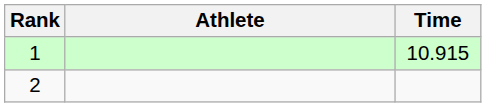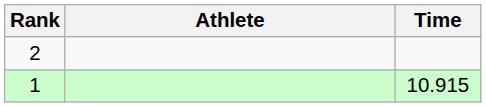rows swapped: 1 <-> 2
